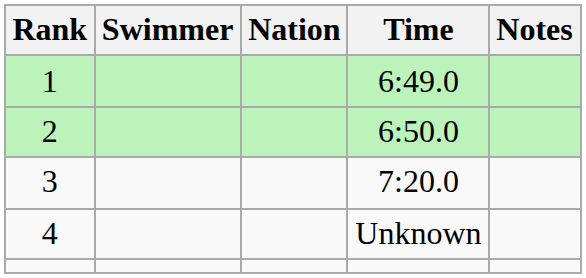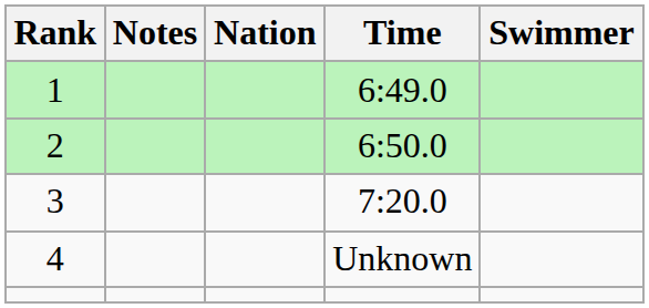columns swapped: Swimmer <-> Notes
